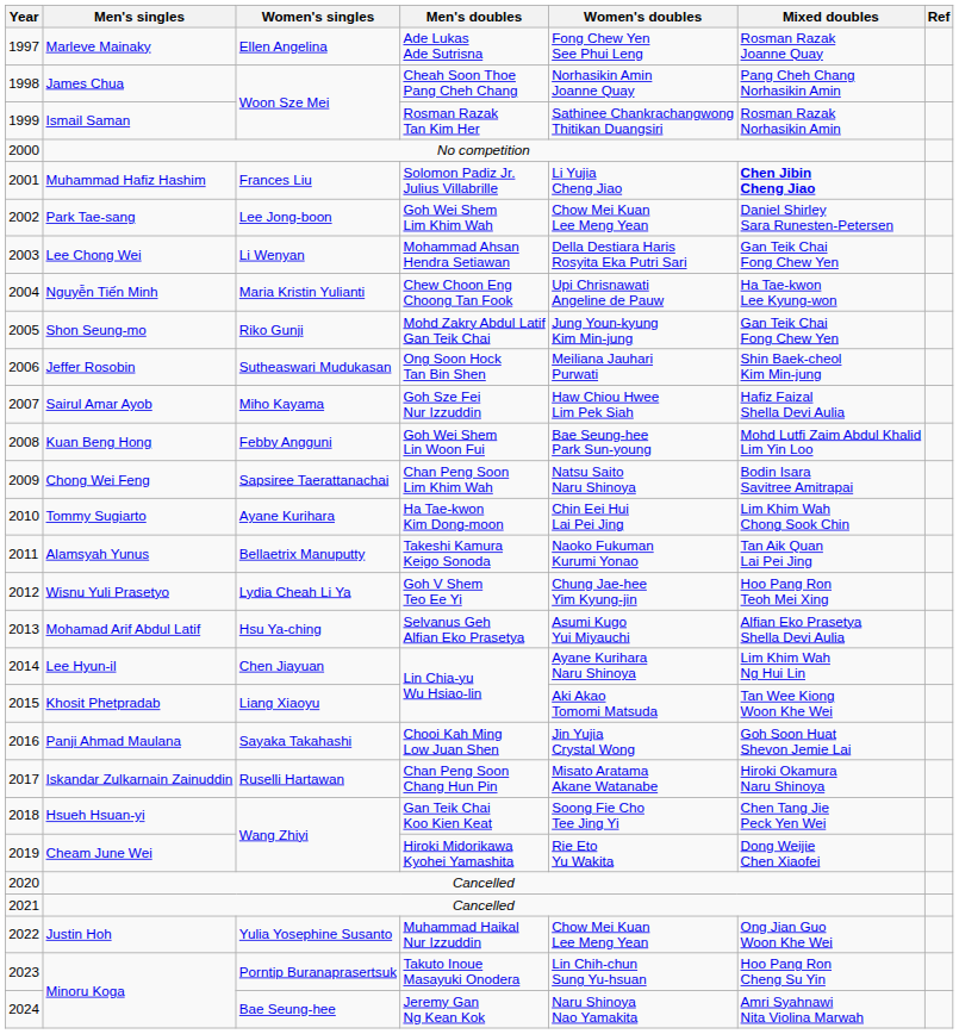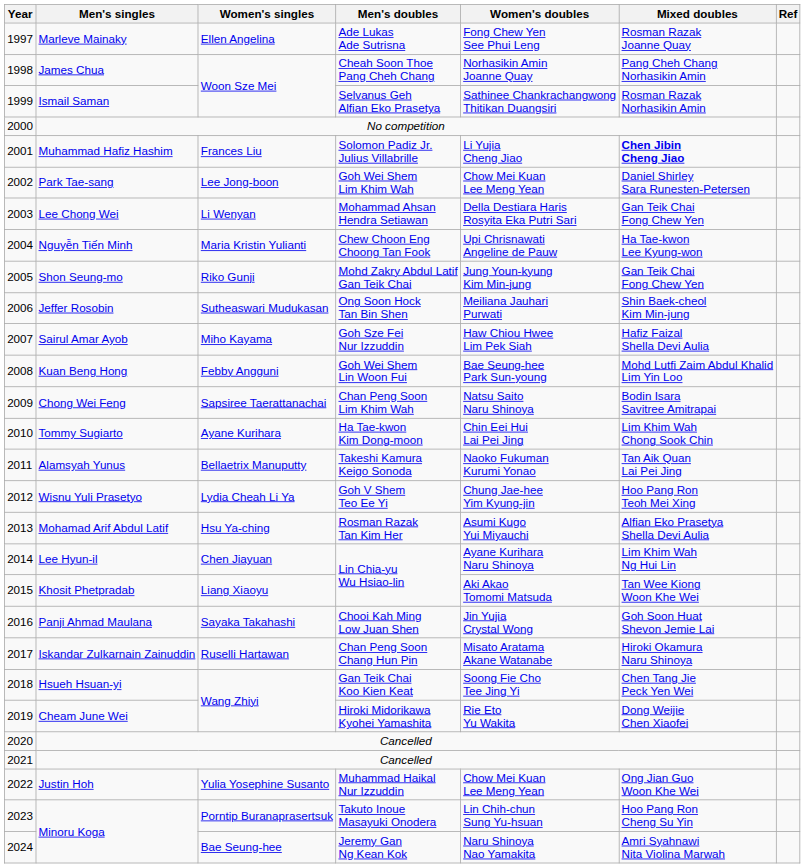Ismail Saman | Men's doubles: Rosman Razak Tan Kim Her -> Selvanus Geh Alfian Eko Prasetya
Mohamad Arif Abdul Latif | Men's doubles: Selvanus Geh Alfian Eko Prasetya -> Rosman Razak Tan Kim Her
